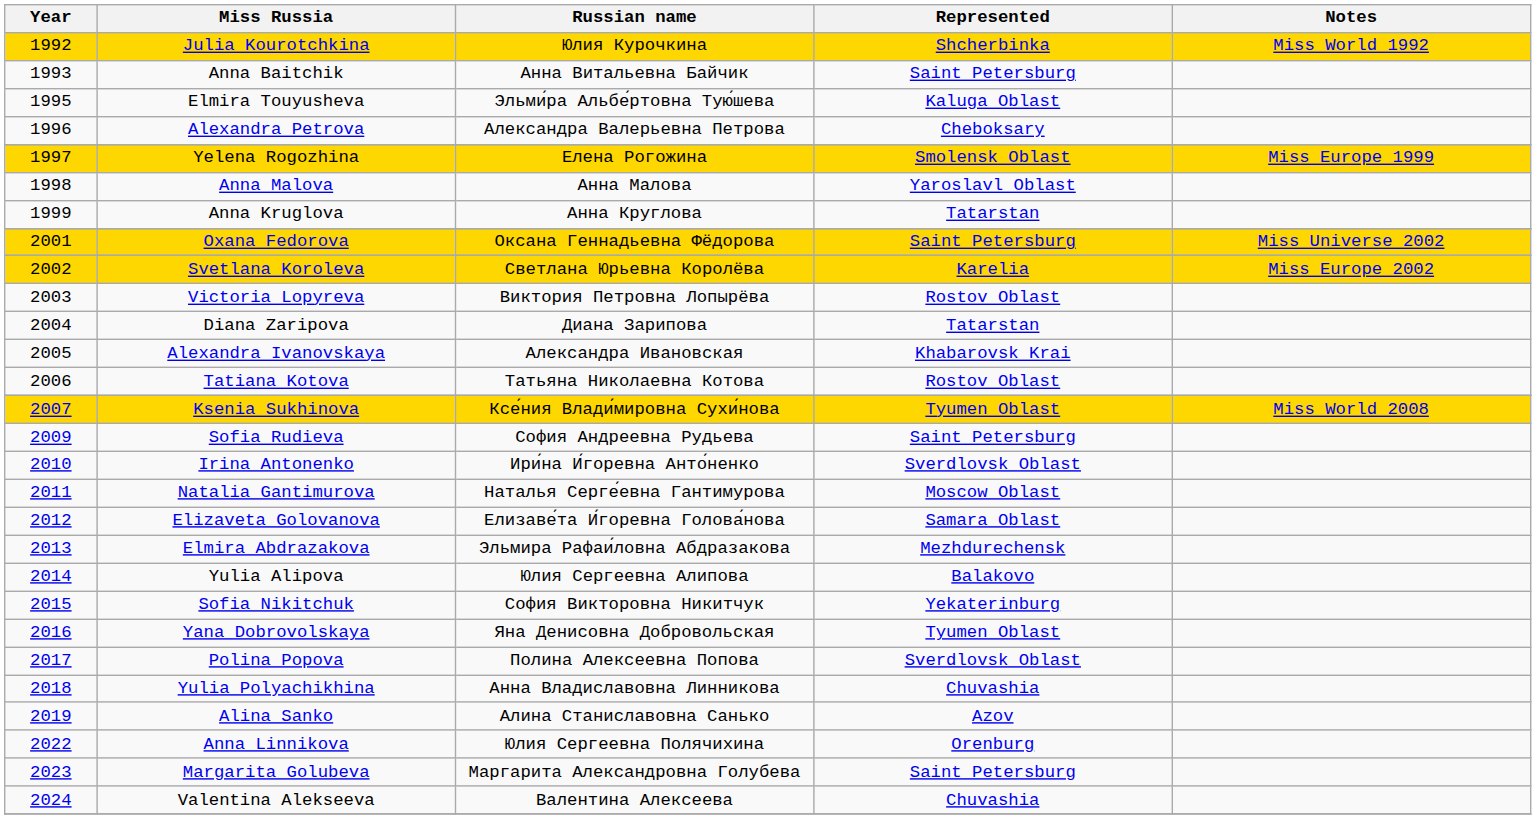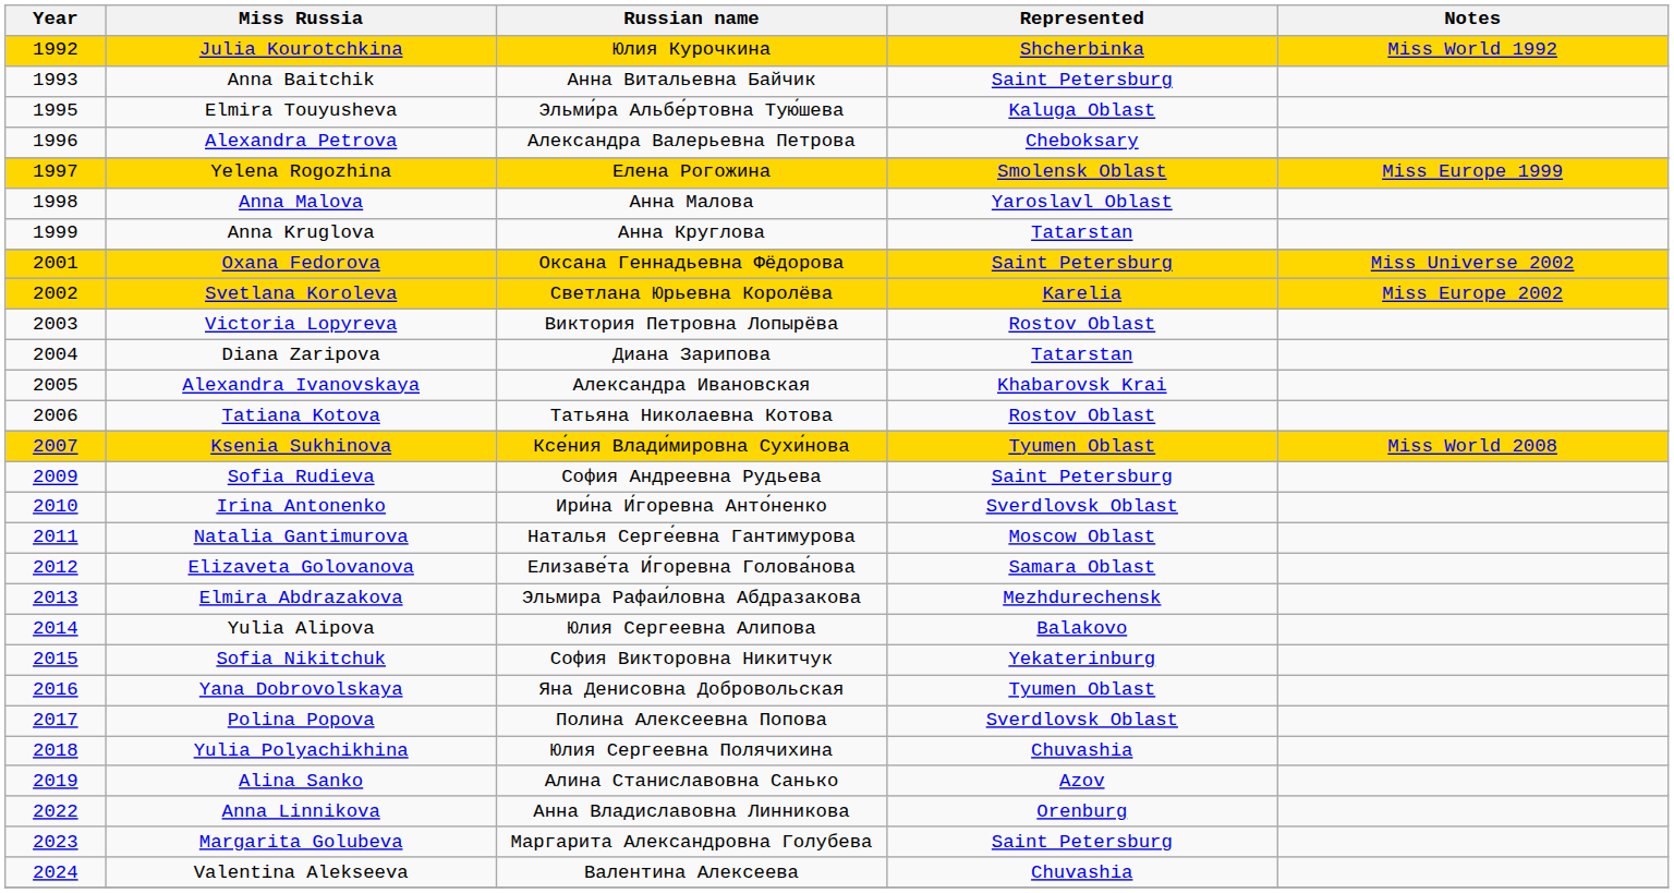Yulia Polyachikhina | Russian name: Анна Владиславовна Линникова -> Юлия Сергеевна Полячихина
Anna Linnikova | Russian name: Юлия Сергеевна Полячихина -> Анна Владиславовна Линникова
